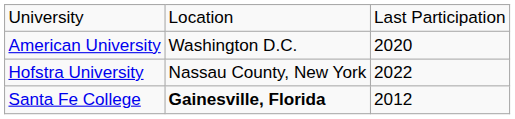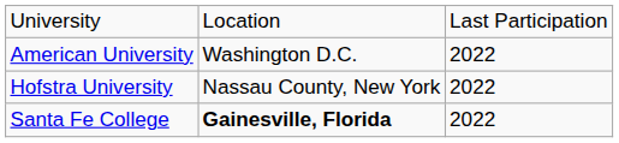American University | column 3: 2020 -> 2022
Santa Fe College | column 3: 2012 -> 2022
